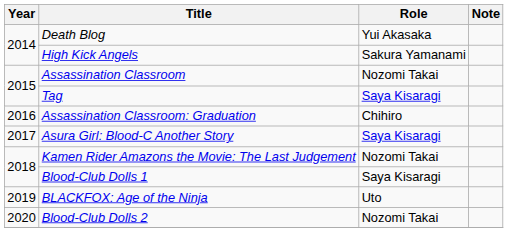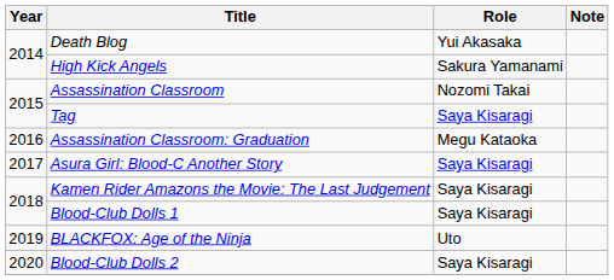Assassination Classroom: Graduation | Role: Chihiro -> Megu Kataoka
Kamen Rider Amazons the Movie: The Last Judgement | Role: Nozomi Takai -> Saya Kisaragi
Blood-Club Dolls 2 | Role: Nozomi Takai -> Saya Kisaragi
